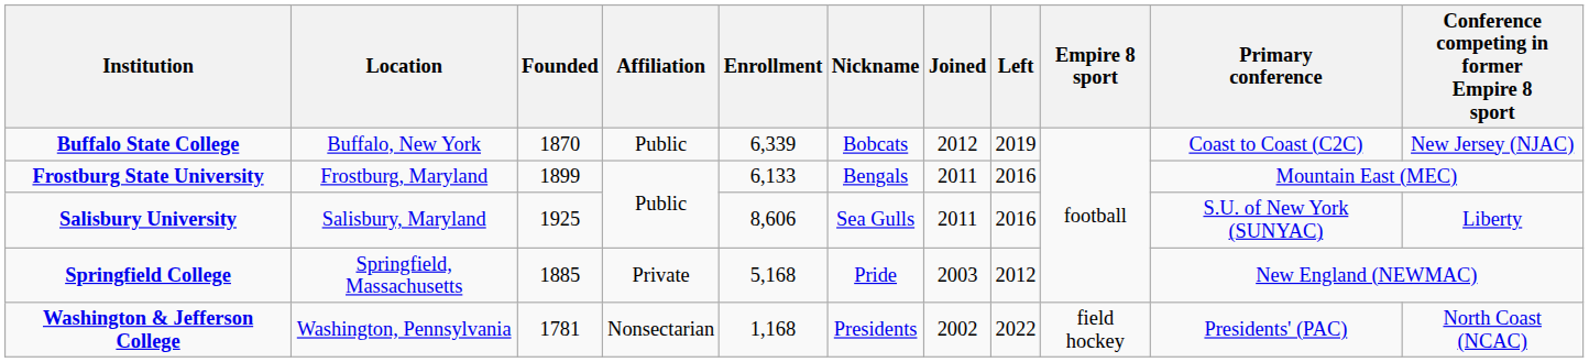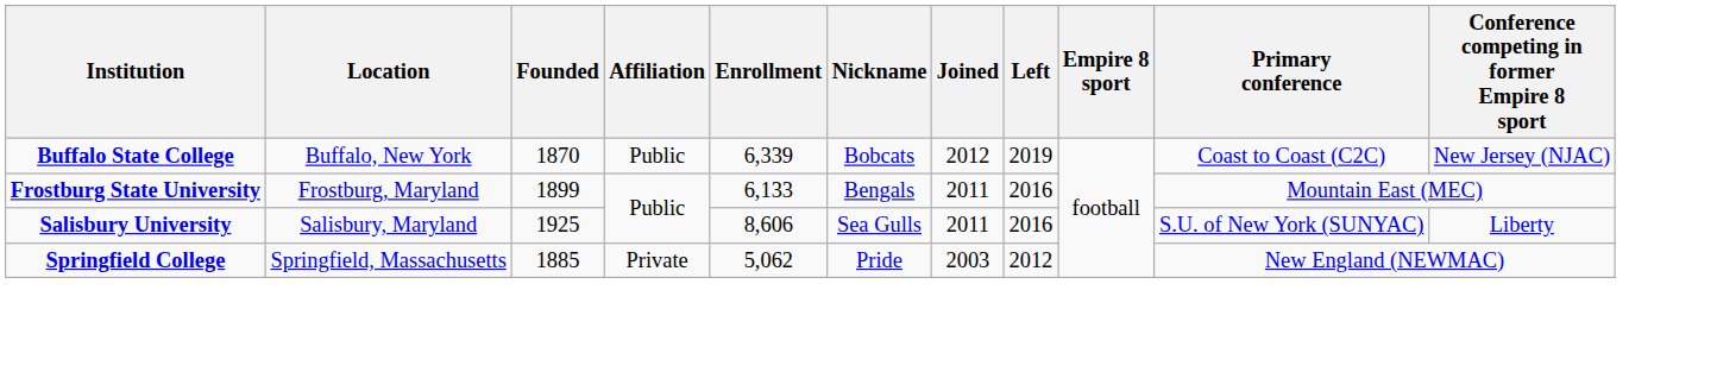Springfield College | Enrollment: 5,168 -> 5,062
- row: Washington & Jefferson College | Washington, Pennsylvania | 1781 | Nonsectarian | 1,168 | Presidents | 2002 | 2022 | field hockey | Presidents' (PAC) | North Coast (NCAC)
